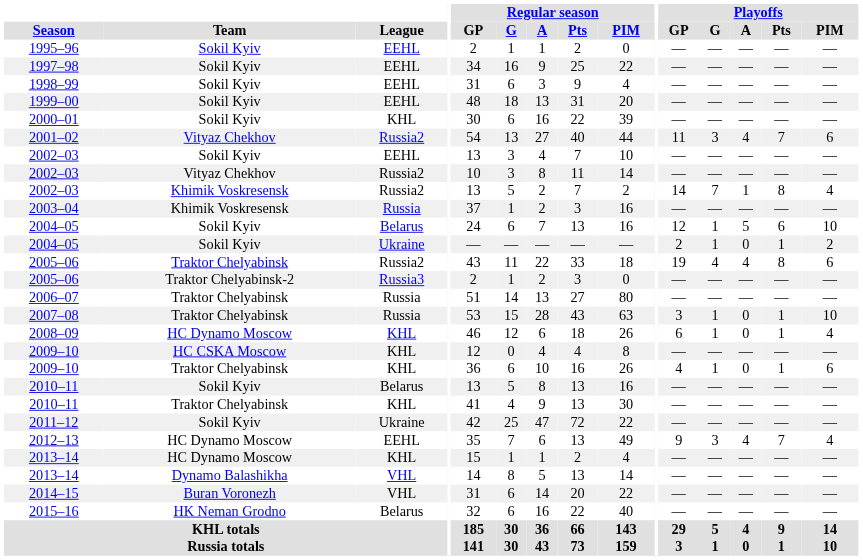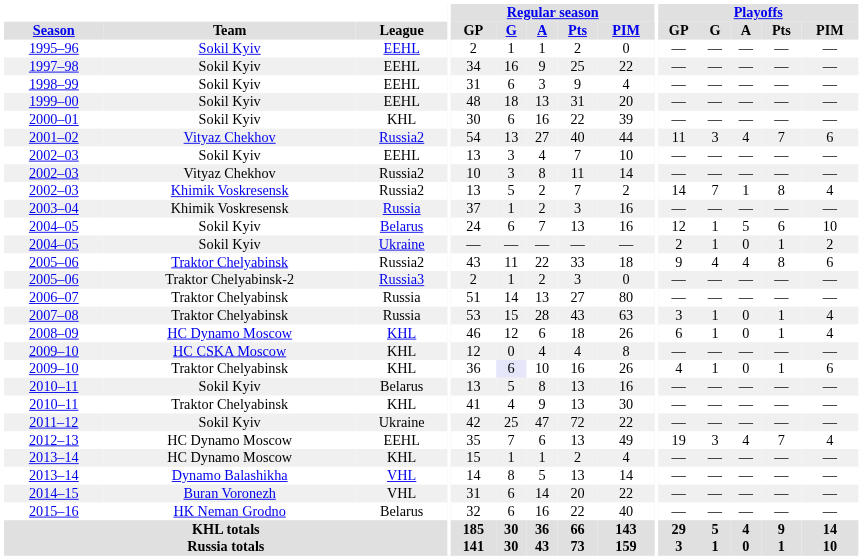2005–06 / Traktor Chelyabinsk | Playoffs / GP: 19 -> 9
2007–08 | Playoffs / PIM: 10 -> 4
2009–10 / Traktor Chelyabinsk | Regular season / G: no background -> lavender background
2012–13 | Playoffs / GP: 9 -> 19
